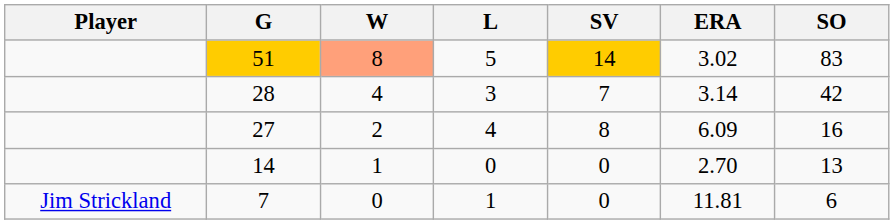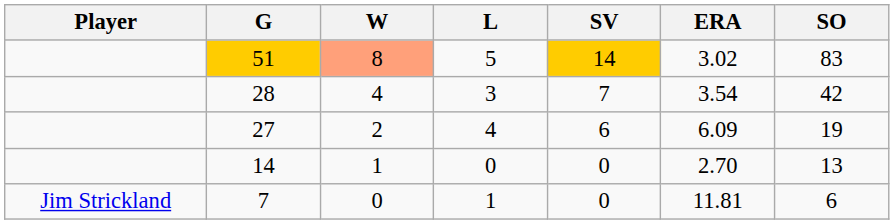28 | ERA: 3.14 -> 3.54
27 | SV: 8 -> 6
27 | SO: 16 -> 19
